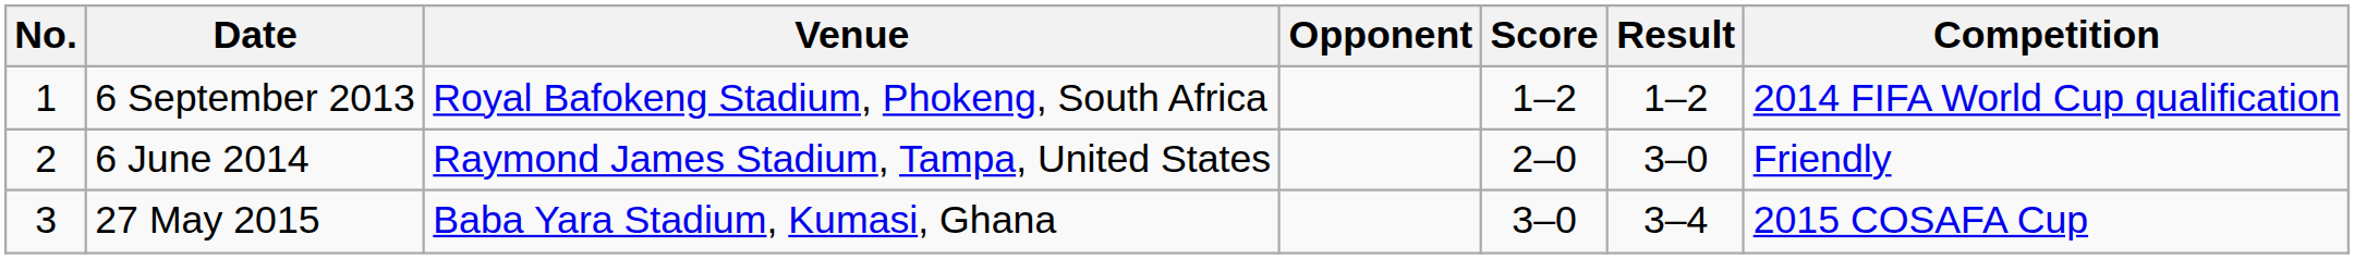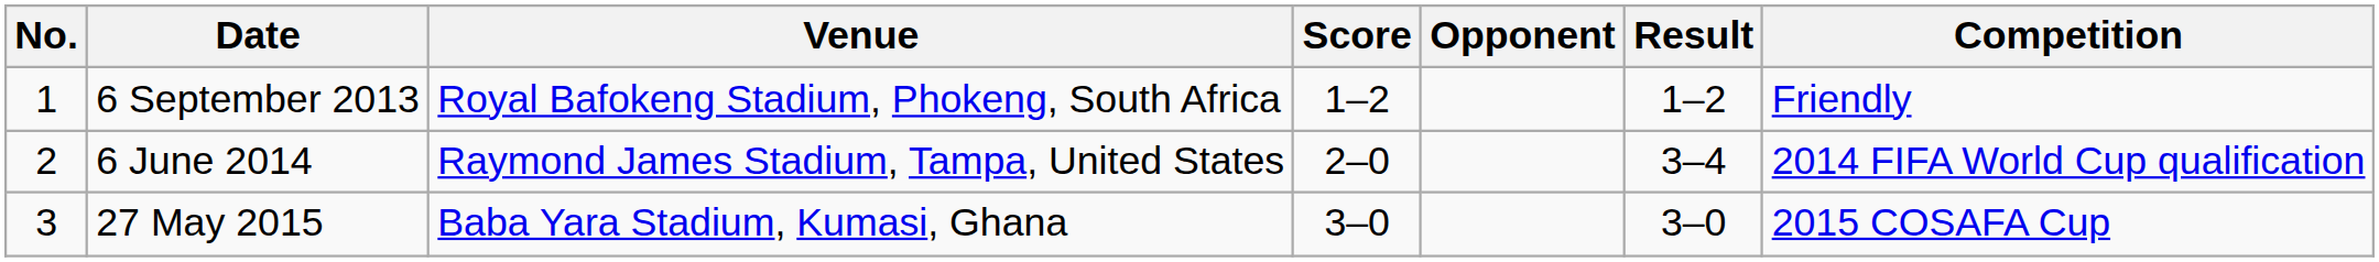columns swapped: Opponent <-> Score
6 September 2013 | Competition: 2014 FIFA World Cup qualification -> Friendly
6 June 2014 | Result: 3–0 -> 3–4
6 June 2014 | Competition: Friendly -> 2014 FIFA World Cup qualification
27 May 2015 | Result: 3–4 -> 3–0
